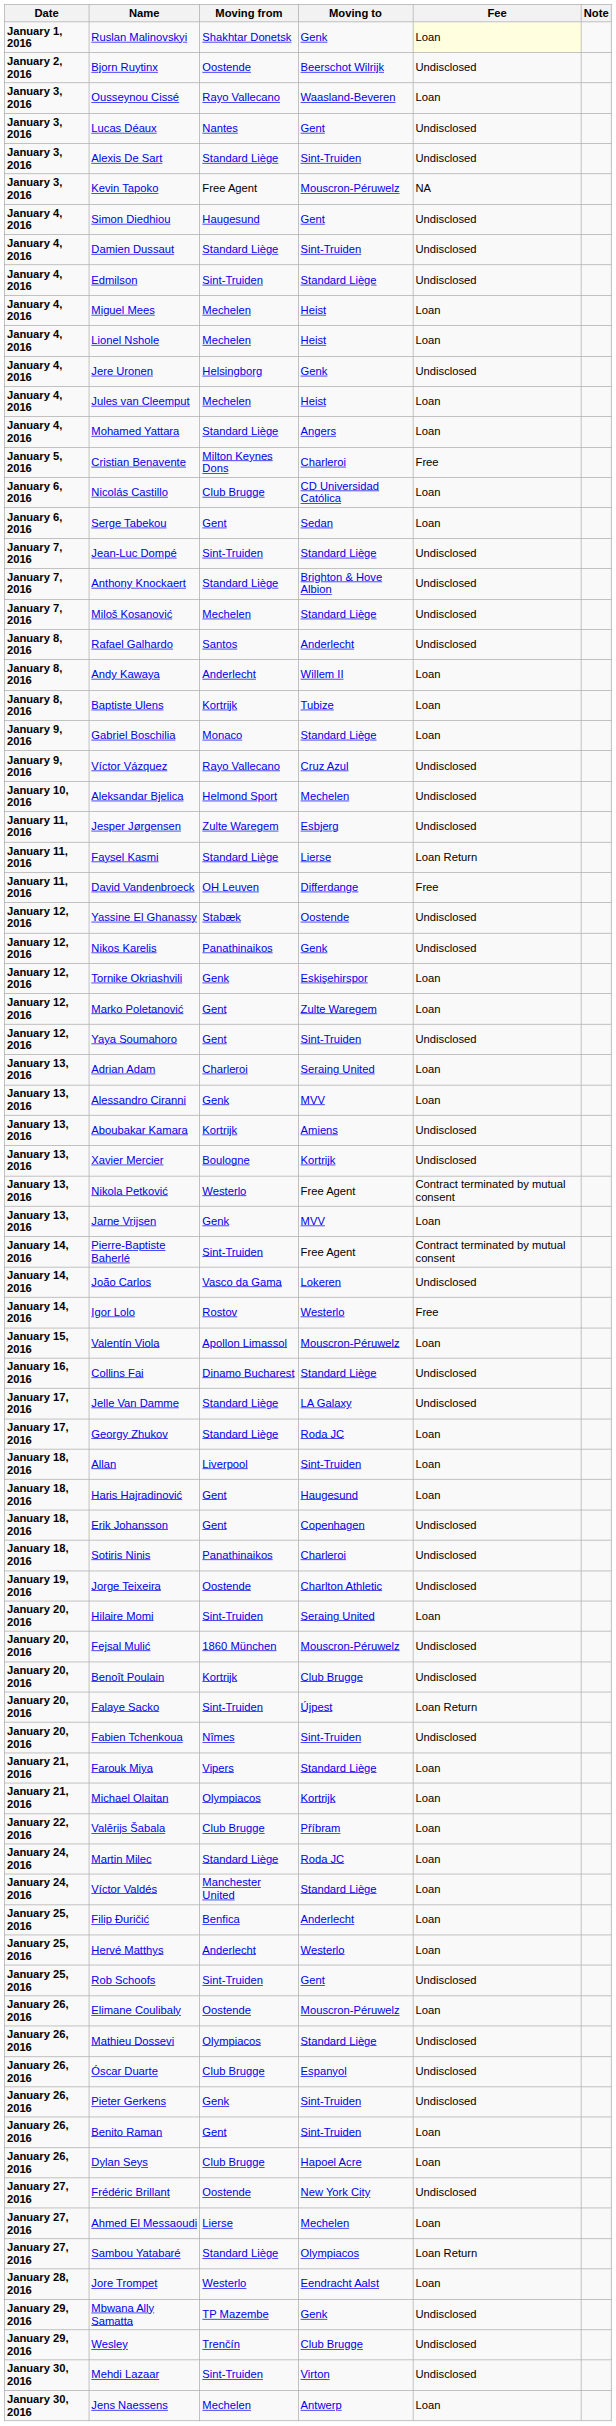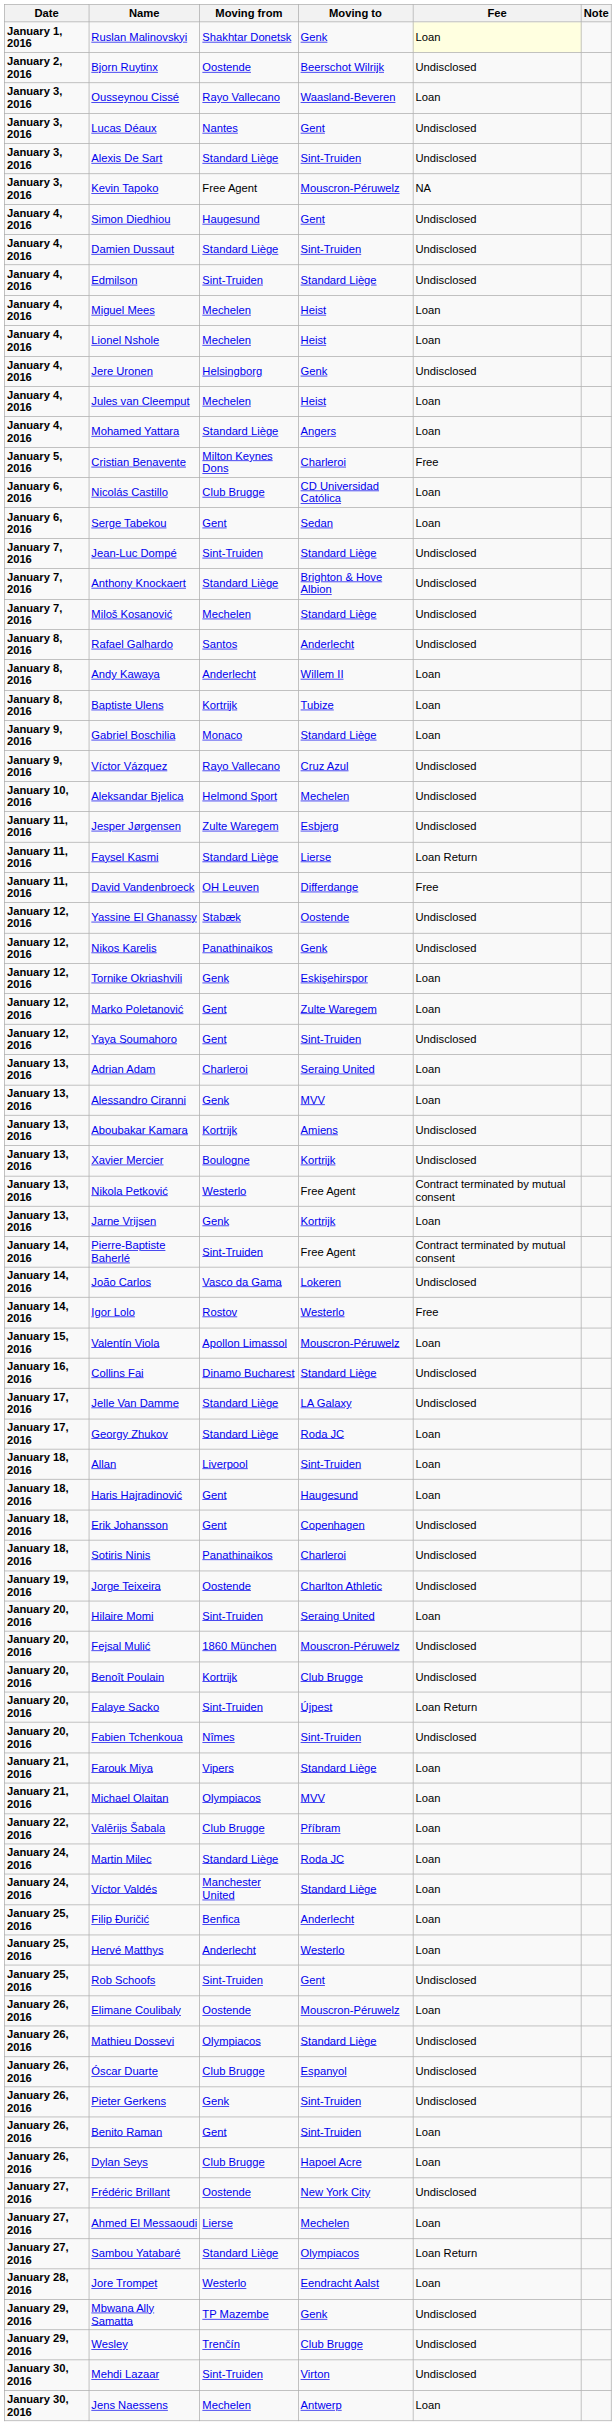Jarne Vrijsen | Moving to: MVV -> Kortrijk
Michael Olaitan | Moving to: Kortrijk -> MVV
